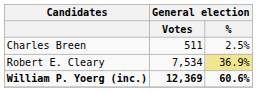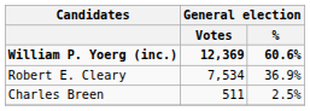rows swapped: William P. Yoerg (inc.) <-> Charles Breen
Robert E. Cleary | General election / %: khaki background -> no background
